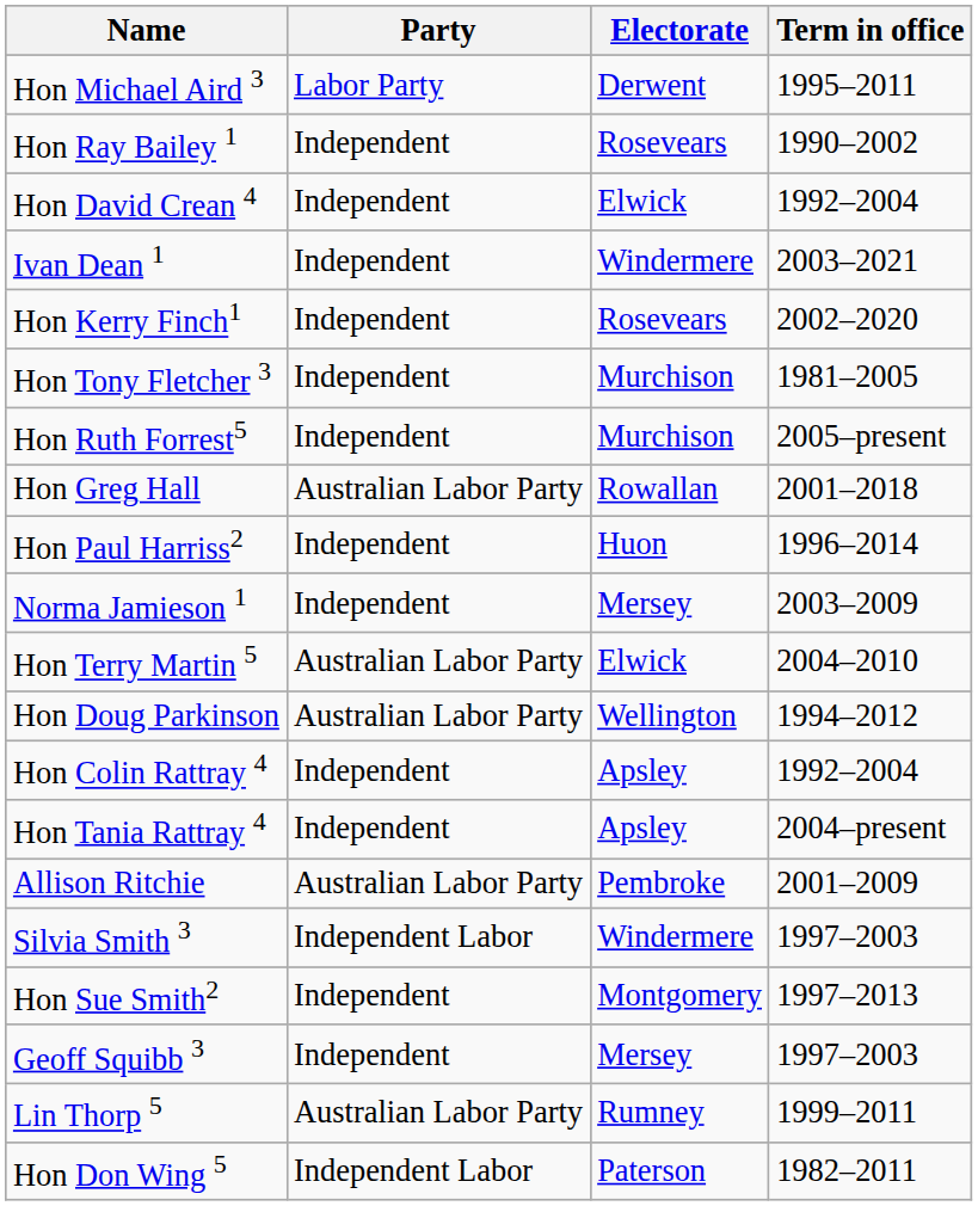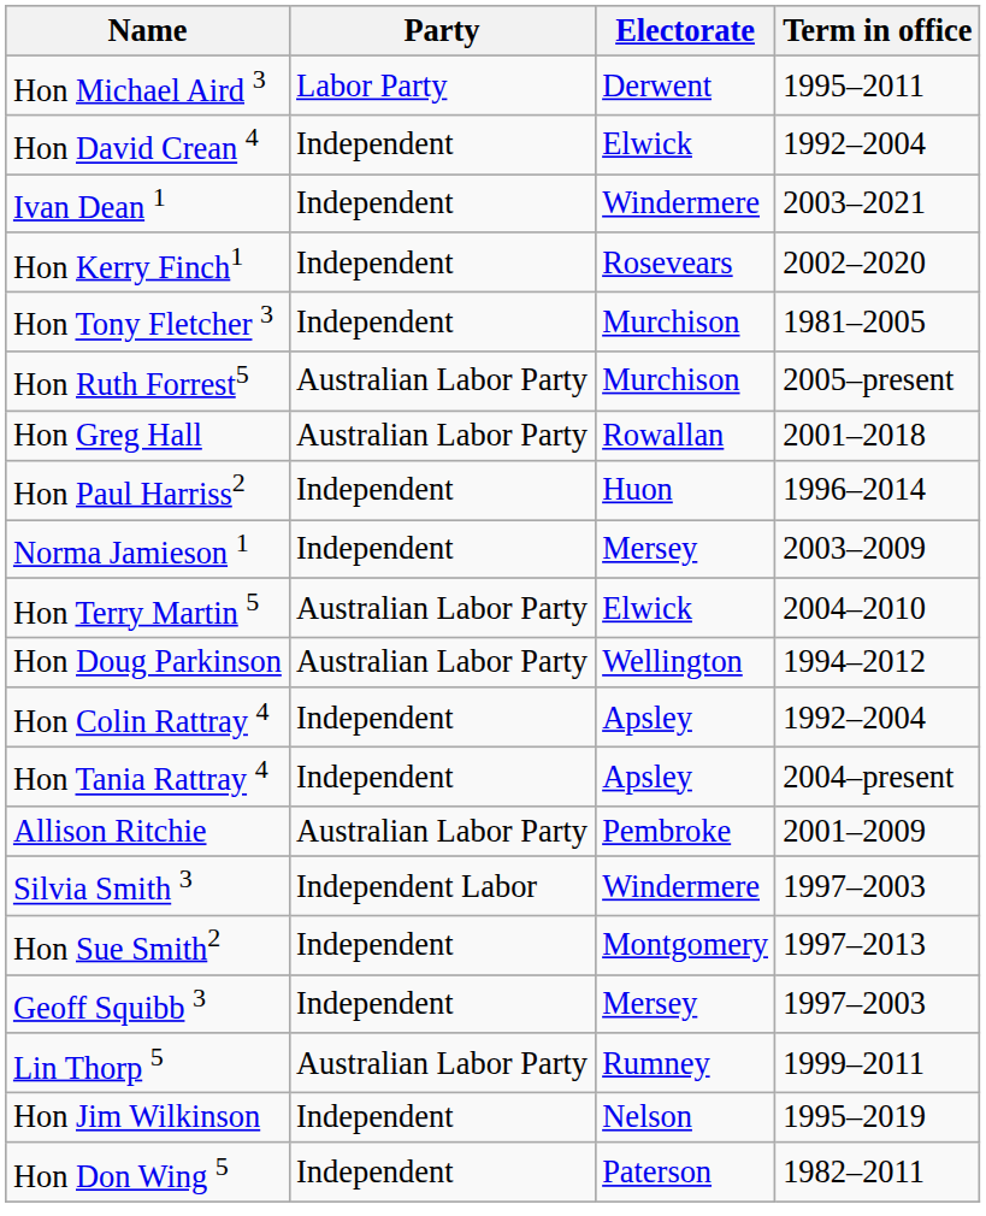- row: Hon Ray Bailey 1 | Independent | Rosevears | 1990–2002
Hon Ruth Forrest5 | Party: Independent -> Australian Labor Party
+ row: Hon Jim Wilkinson | Independent | Nelson | 1995–2019
Hon Don Wing 5 | Party: Independent Labor -> Independent
